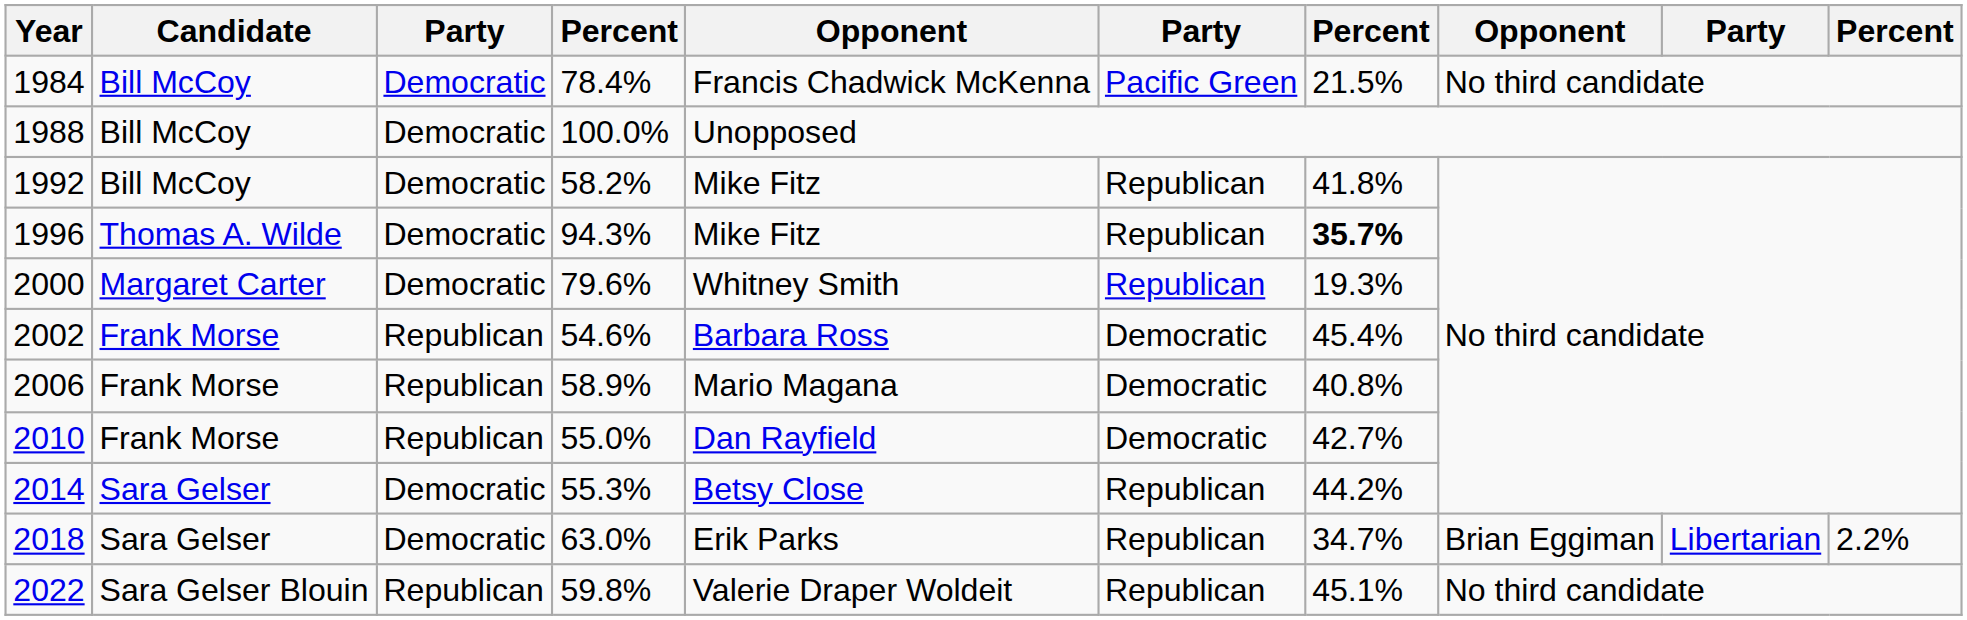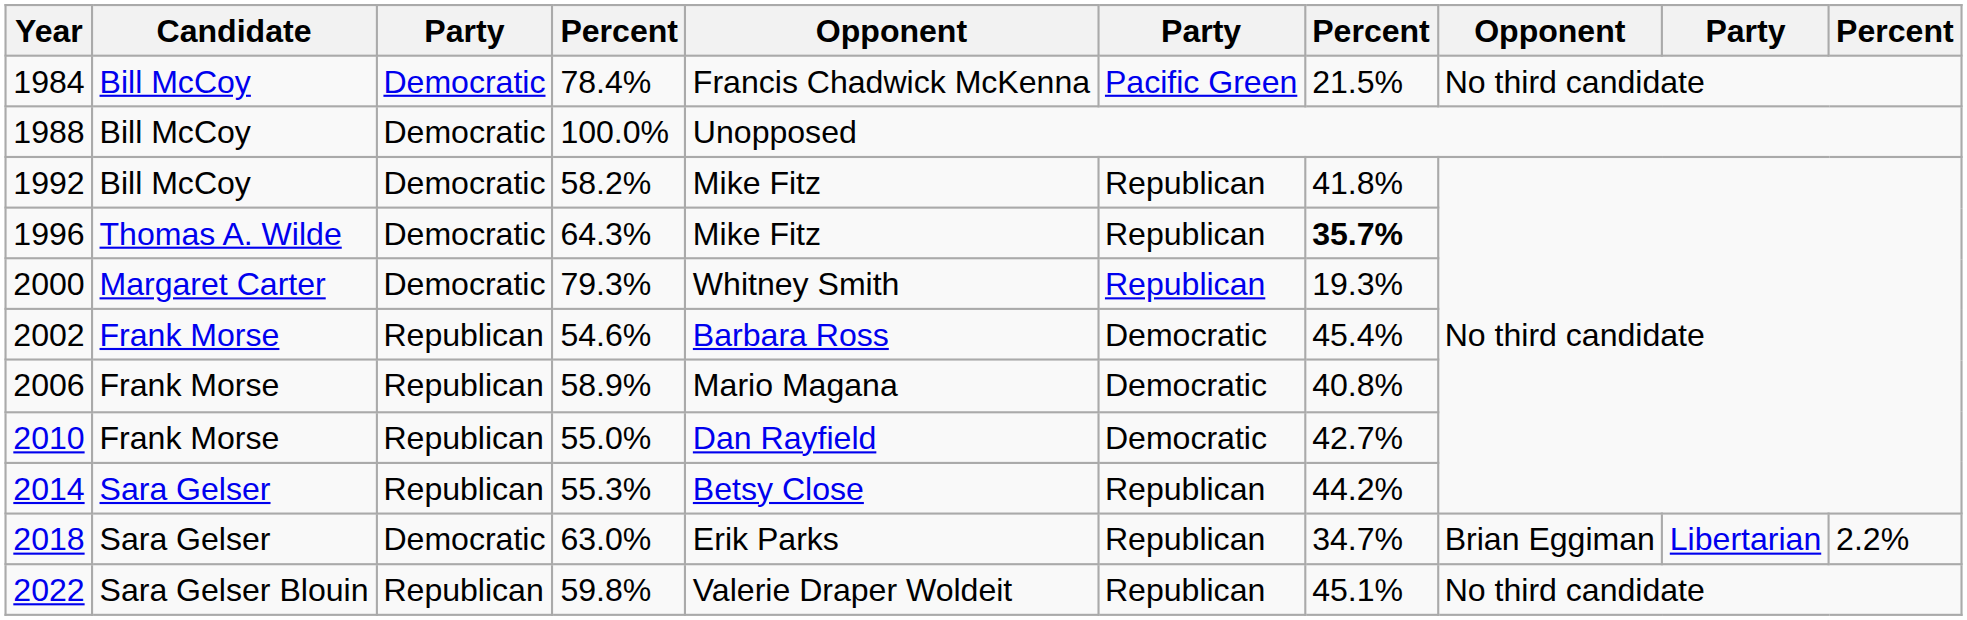1996 | column 4: 94.3% -> 64.3%
2000 | column 4: 79.6% -> 79.3%
2014 | column 3: Democratic -> Republican
